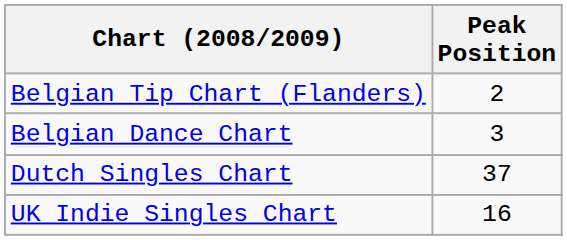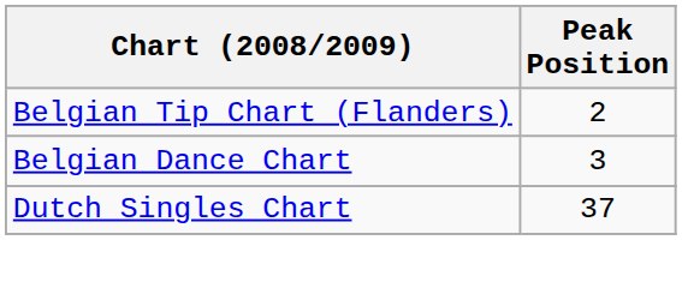- row: UK Indie Singles Chart | 16
